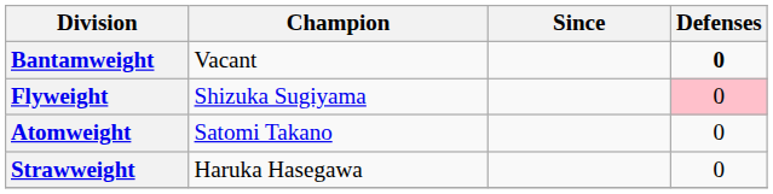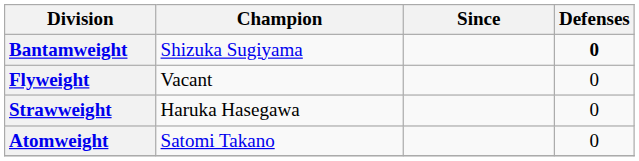Bantamweight | Champion: Vacant -> Shizuka Sugiyama
Flyweight | Champion: Shizuka Sugiyama -> Vacant
Flyweight | Defenses: pink background -> no background
rows swapped: Strawweight <-> Atomweight
